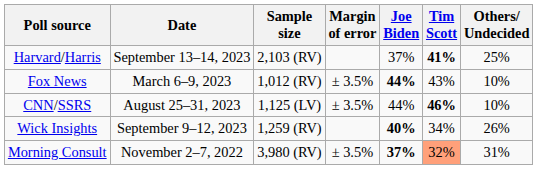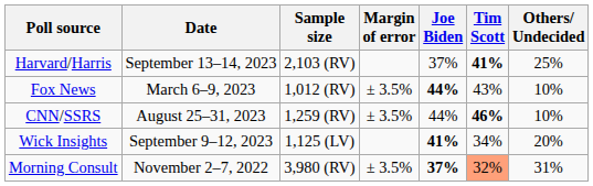CNN/SSRS | Sample size: 1,125 (LV) -> 1,259 (RV)
Wick Insights | Sample size: 1,259 (RV) -> 1,125 (LV)
Wick Insights | Joe Biden: 40% -> 41%
Wick Insights | Others/ Undecided: 26% -> 20%
